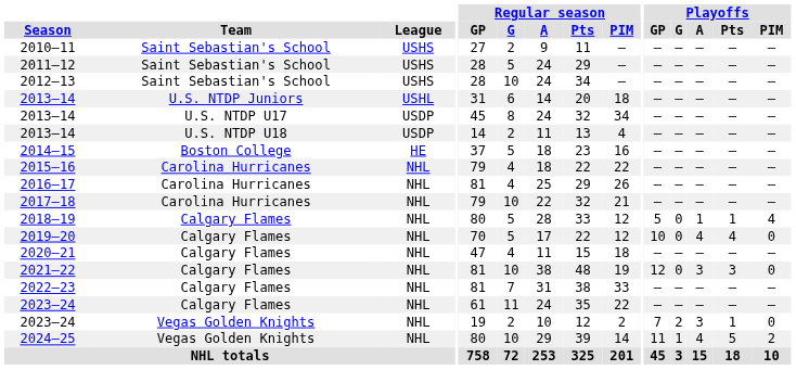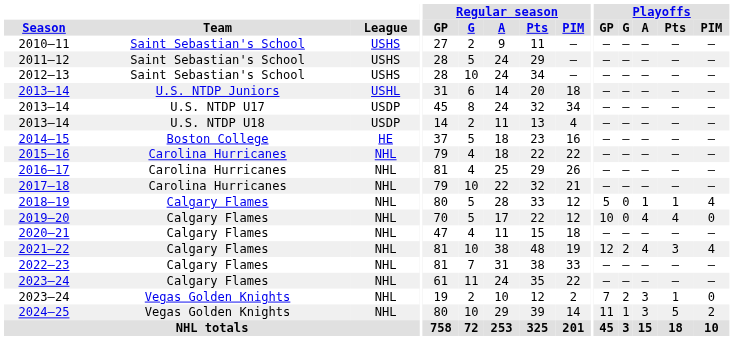2021–22 | Playoffs / G: 0 -> 2
2021–22 | Playoffs / A: 3 -> 4
2021–22 | Playoffs / PIM: 0 -> 4
2024–25 | Playoffs / A: 4 -> 3
